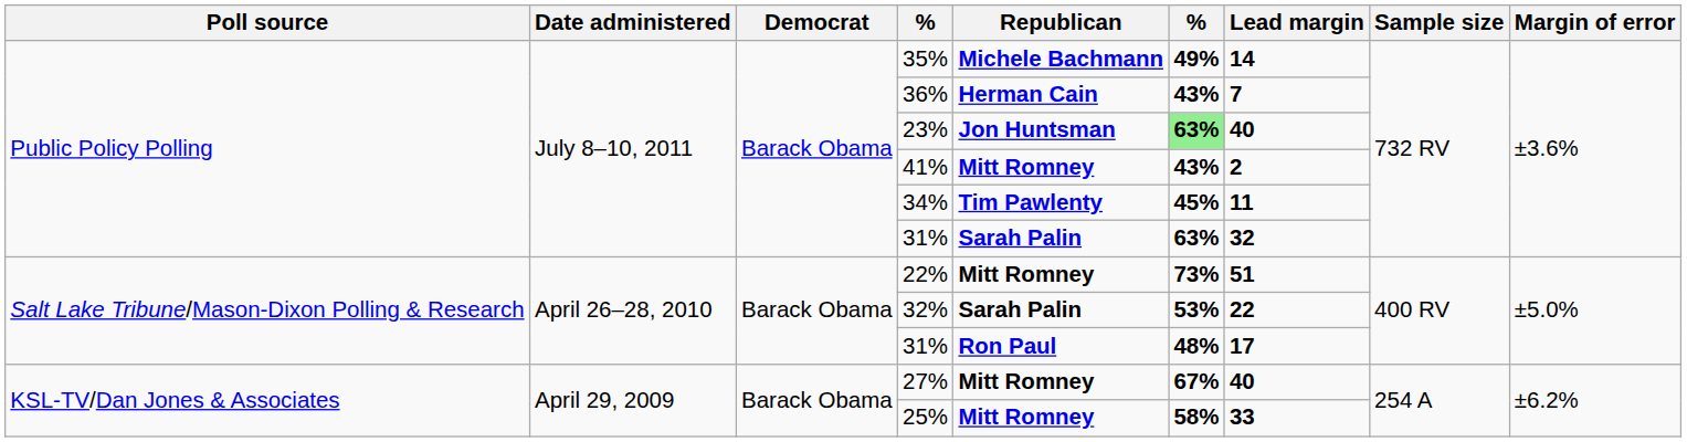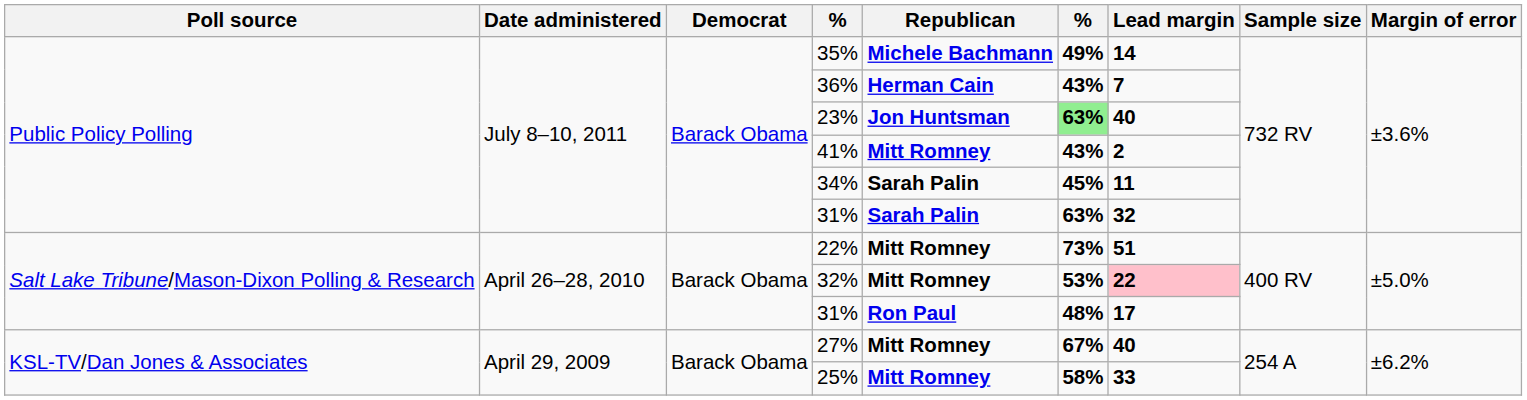34% | Republican: Tim Pawlenty -> Sarah Palin
32% | Republican: Sarah Palin -> Mitt Romney
32% | Lead margin: no background -> pink background
